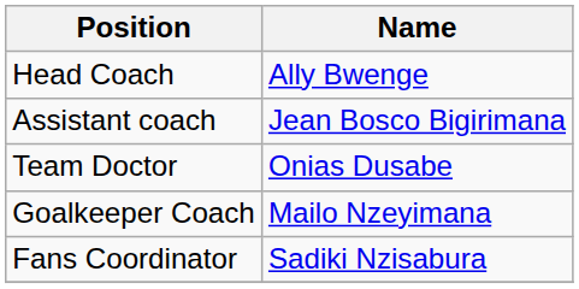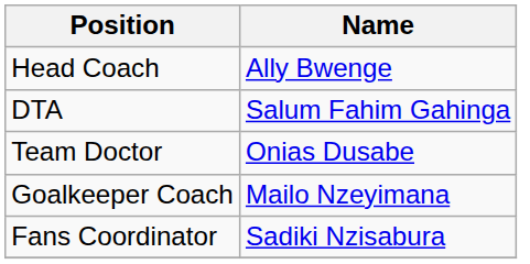- row: Assistant coach | Jean Bosco Bigirimana
+ row: DTA | Salum Fahim Gahinga
